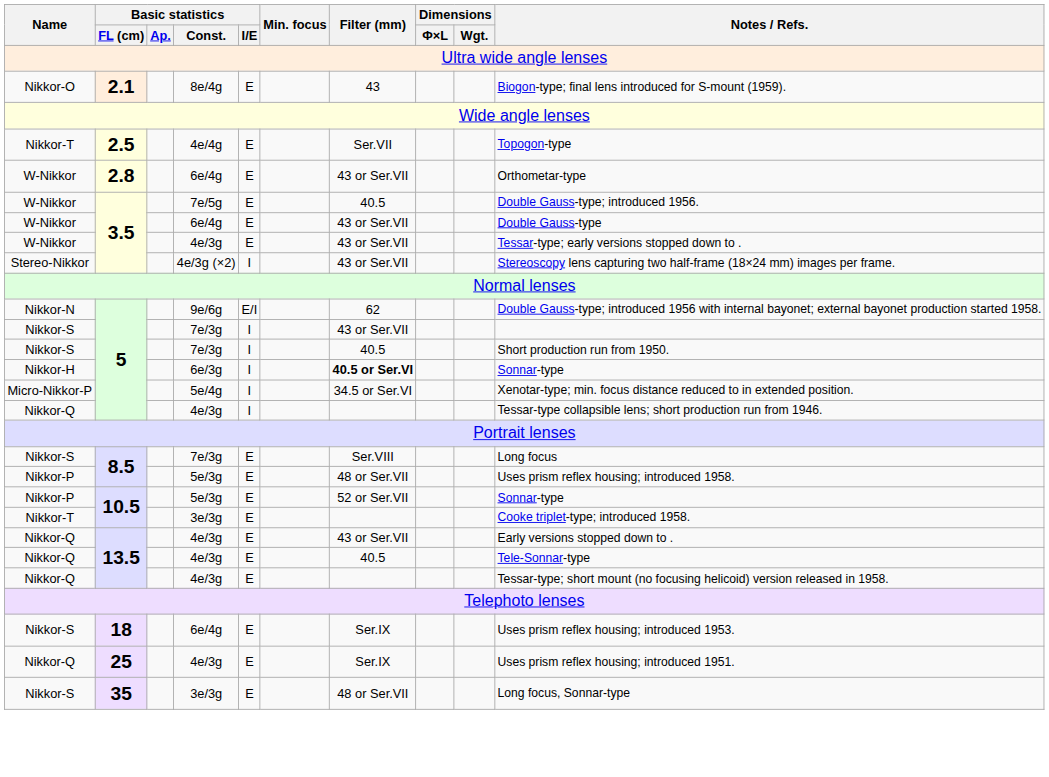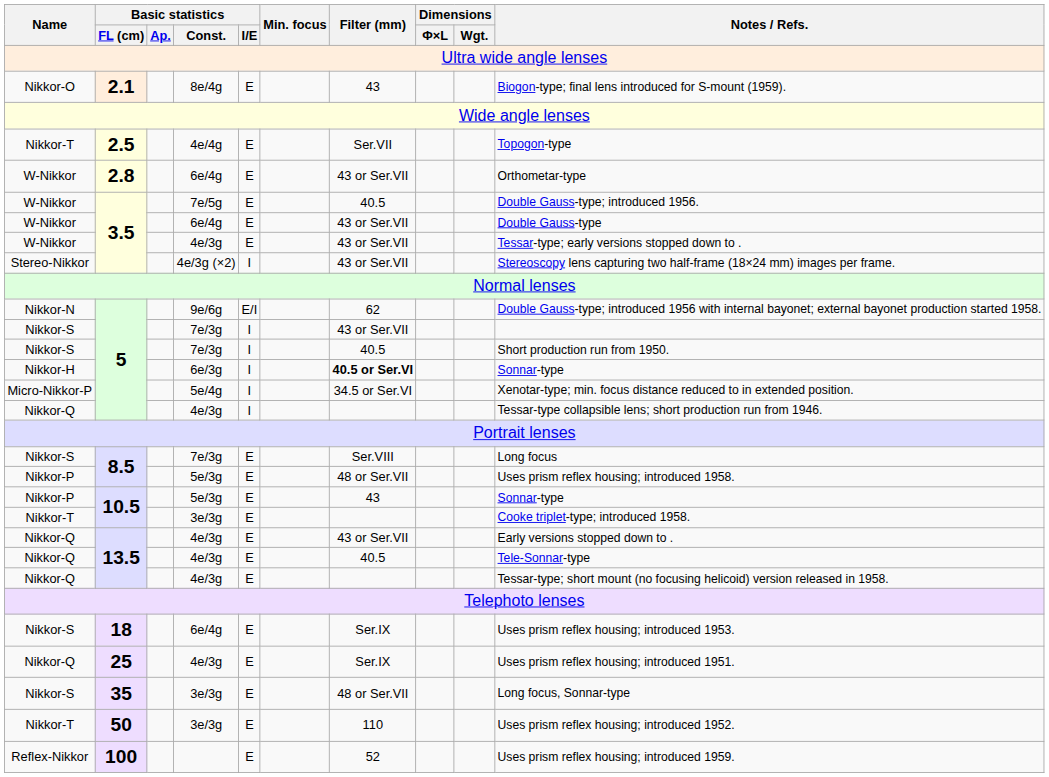10.5 / 5e/3g | Filter (mm): 52 or Ser.VII -> 43
+ row: Nikkor-T | 50 | 3e/3g | E | 110 | Uses prism reflex housing; introduced 1952.
+ row: Reflex-Nikkor | 100 | E | 52 | Uses prism reflex housing; introduced 1959.
